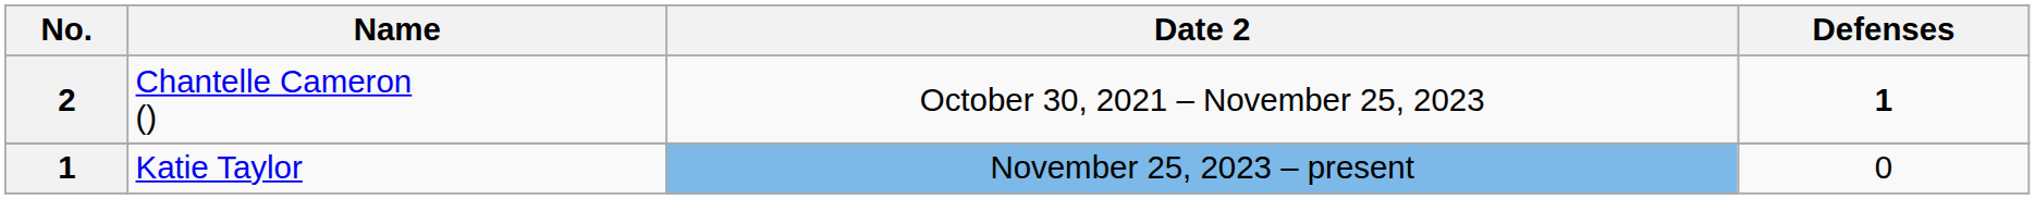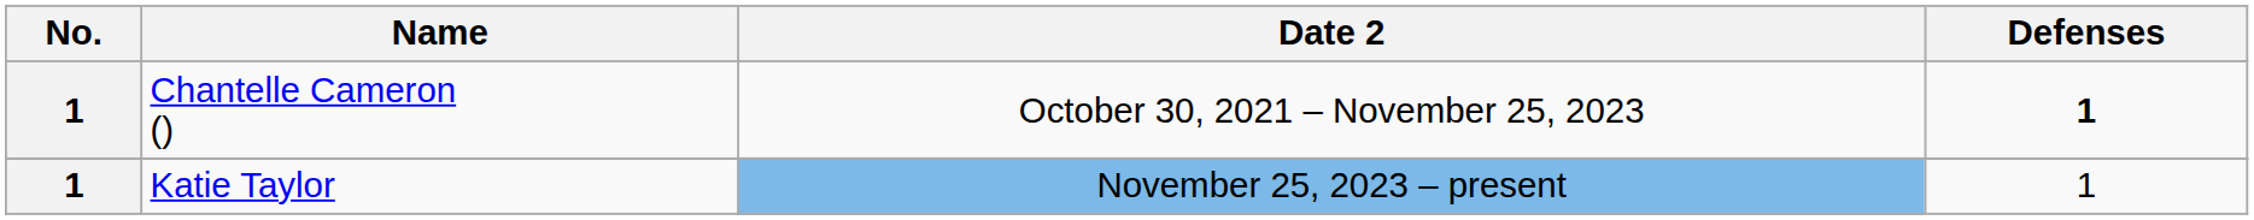Chantelle Cameron () | No.: 2 -> 1
Katie Taylor | Defenses: 0 -> 1
